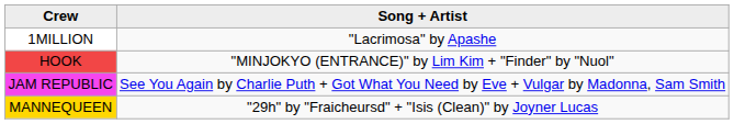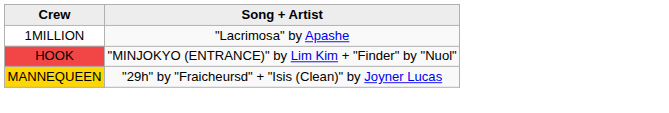- row: JAM REPUBLIC | See You Again by Charlie Puth + Got What You Need by Eve + Vulgar by Madonna, Sam Smith
